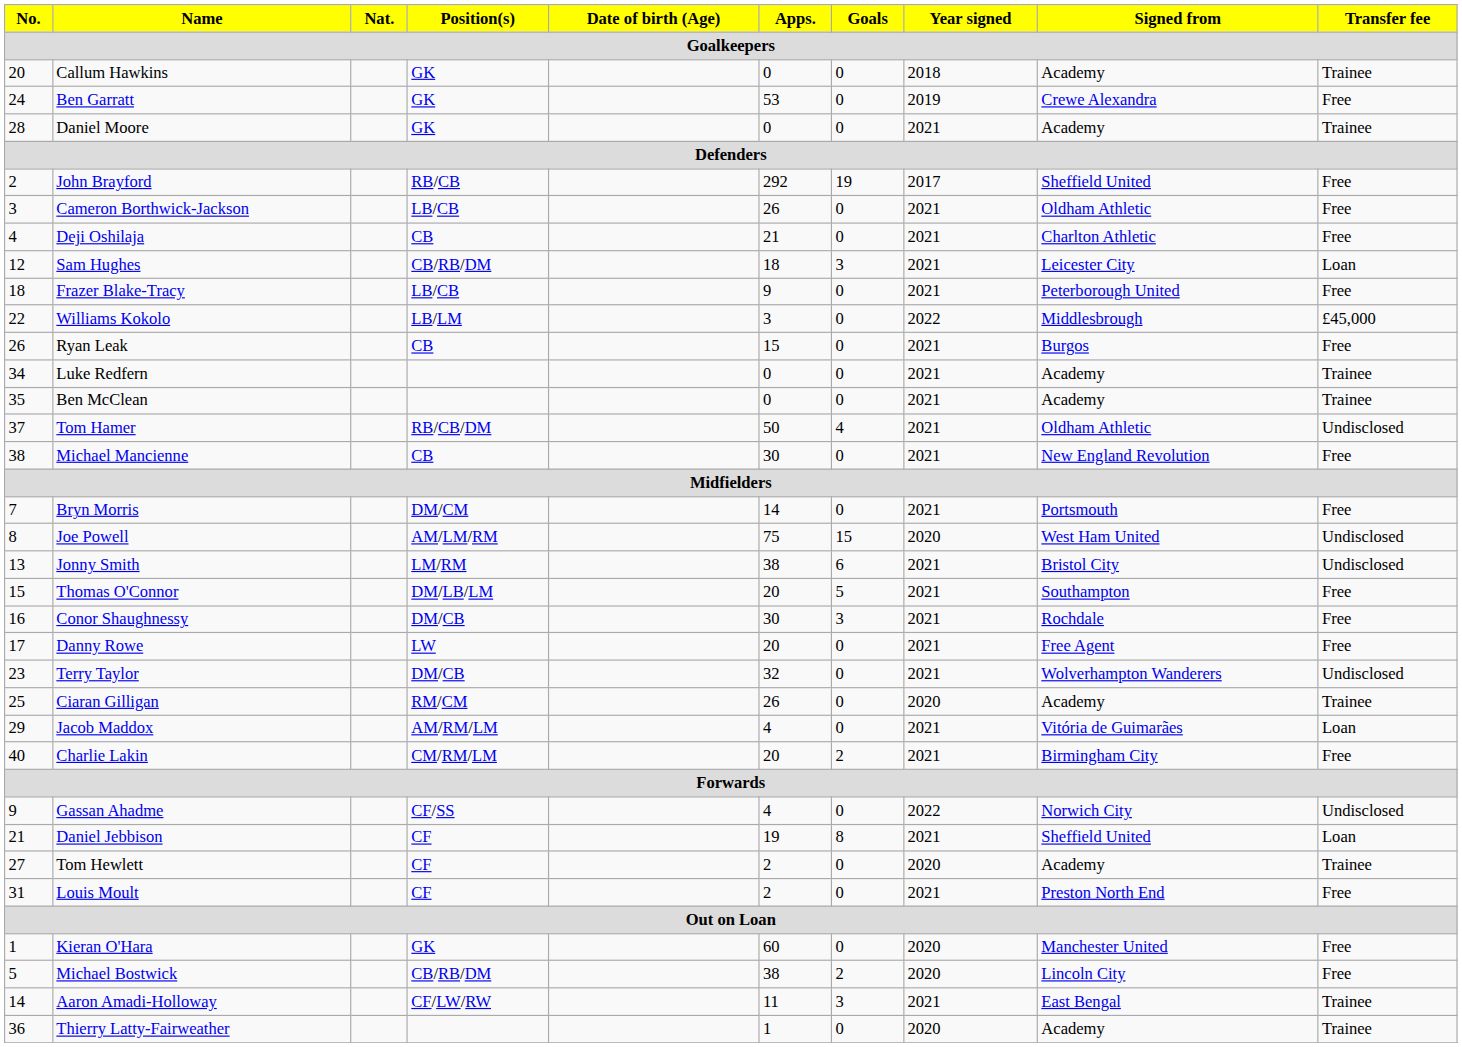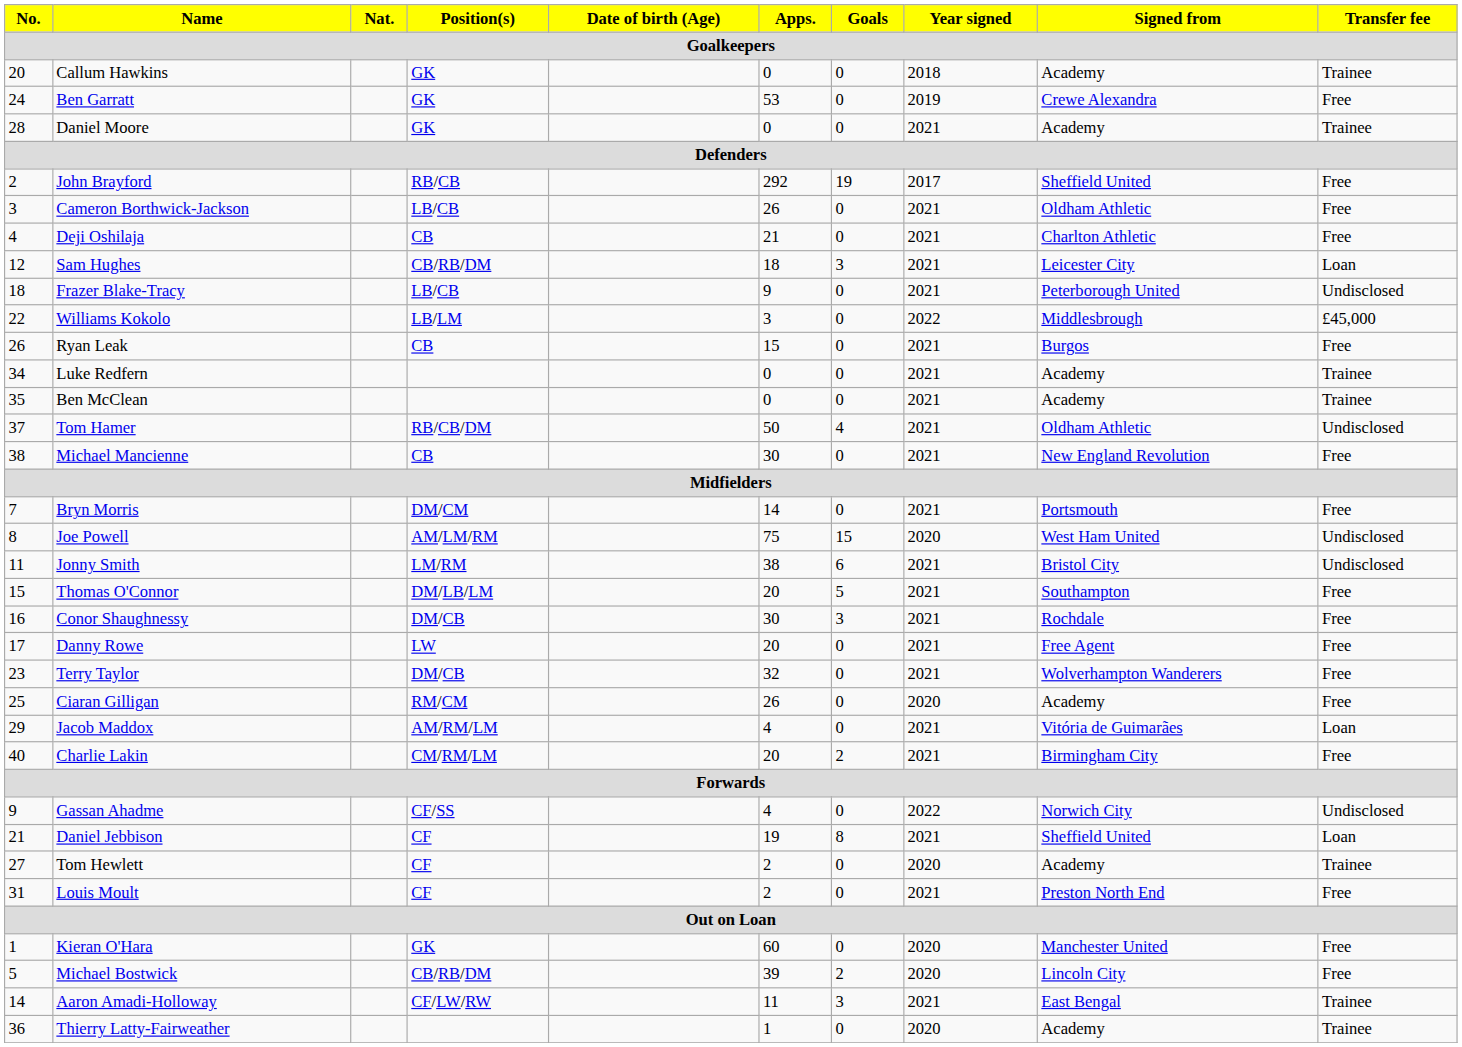Frazer Blake-Tracy | Transfer fee: Free -> Undisclosed
Jonny Smith | No.: 13 -> 11
Terry Taylor | Transfer fee: Undisclosed -> Free
Ciaran Gilligan | Transfer fee: Trainee -> Free
Michael Bostwick | Apps.: 38 -> 39
